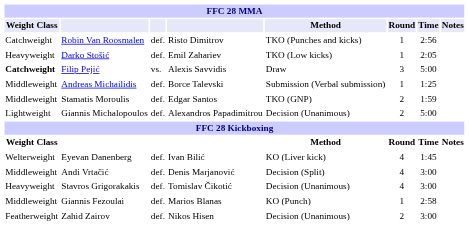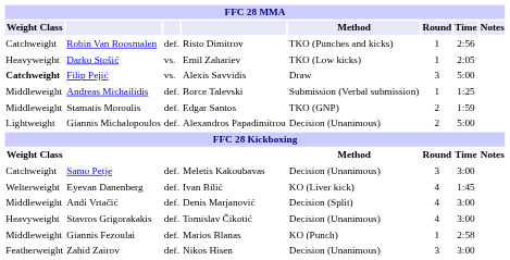Darko Stošić | column 3: def. -> vs.
+ row: Catchweight | Samo Petje | def. | Meletis Kakoubavas | Decision (Unanimous) | 3 | 3:00
Zahid Zairov | Round: 2 -> 3
